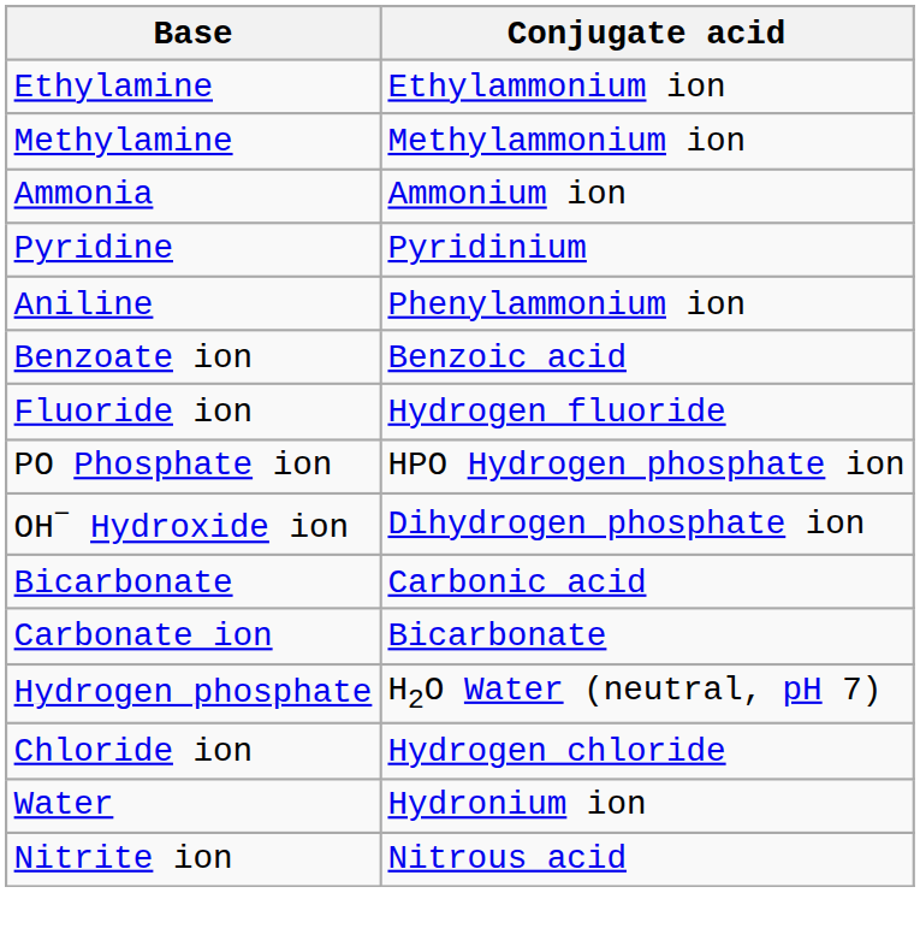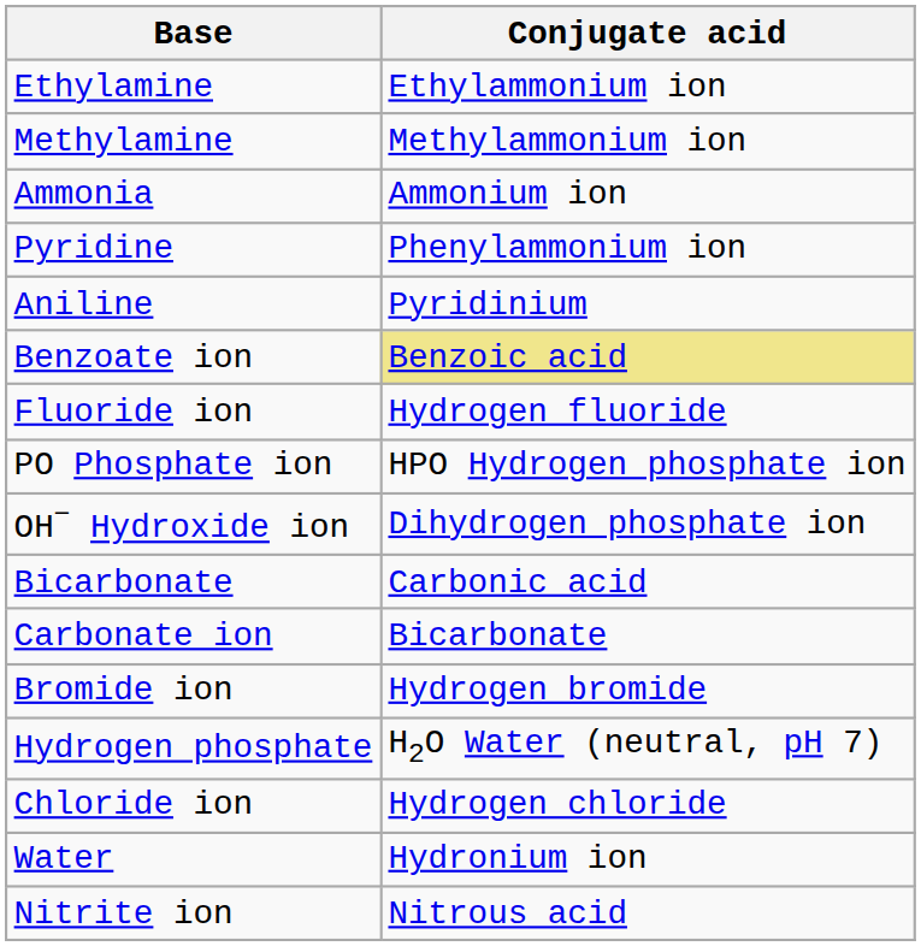Pyridine | Conjugate acid: Pyridinium -> Phenylammonium ion
Aniline | Conjugate acid: Phenylammonium ion -> Pyridinium
Benzoate ion | Conjugate acid: no background -> khaki background
+ row: Bromide ion | Hydrogen bromide
